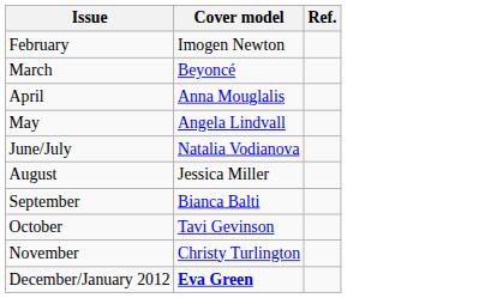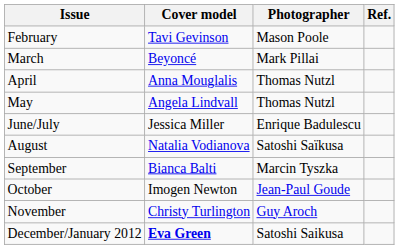+ column: Photographer | Mason Poole | Mark Pillai | Thomas Nutzl | Thomas Nutzl | Enrique Badulescu | Satoshi Saïkusa | Marcin Tyszka | Jean-Paul Goude | Guy Aroch | Satoshi Saikusa
February | Cover model: Imogen Newton -> Tavi Gevinson
June/July | Cover model: Natalia Vodianova -> Jessica Miller
August | Cover model: Jessica Miller -> Natalia Vodianova
October | Cover model: Tavi Gevinson -> Imogen Newton
